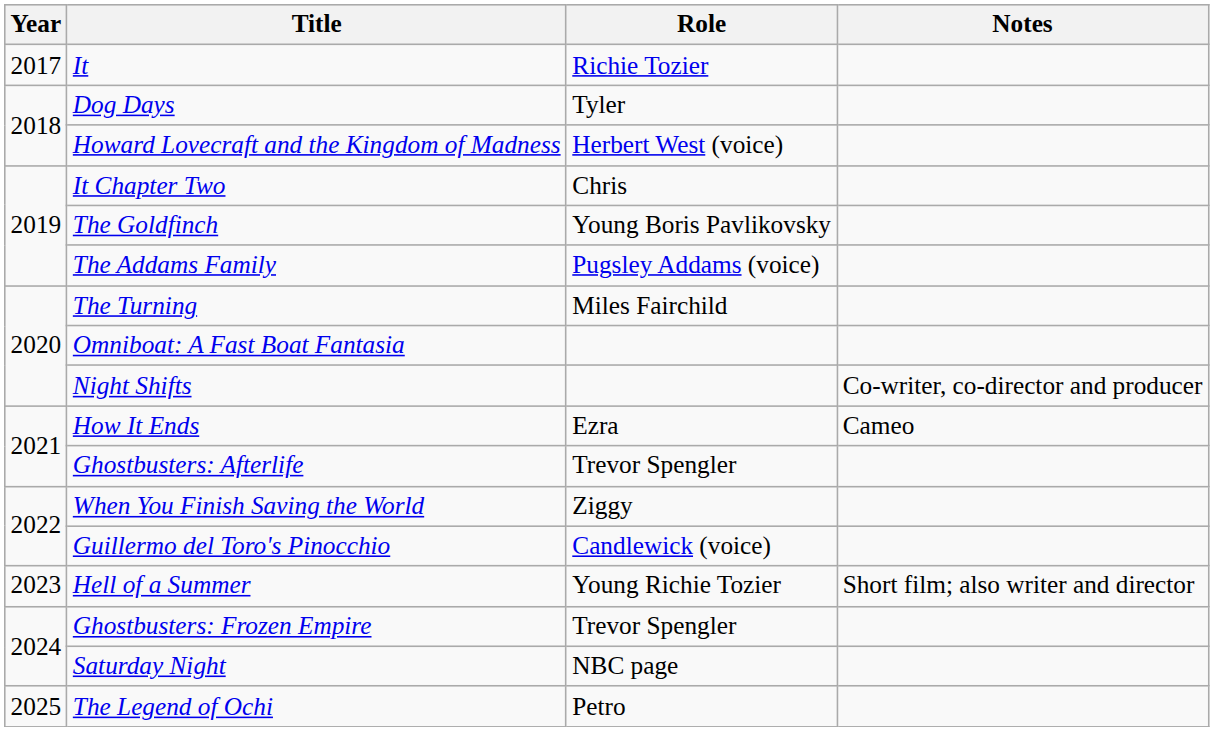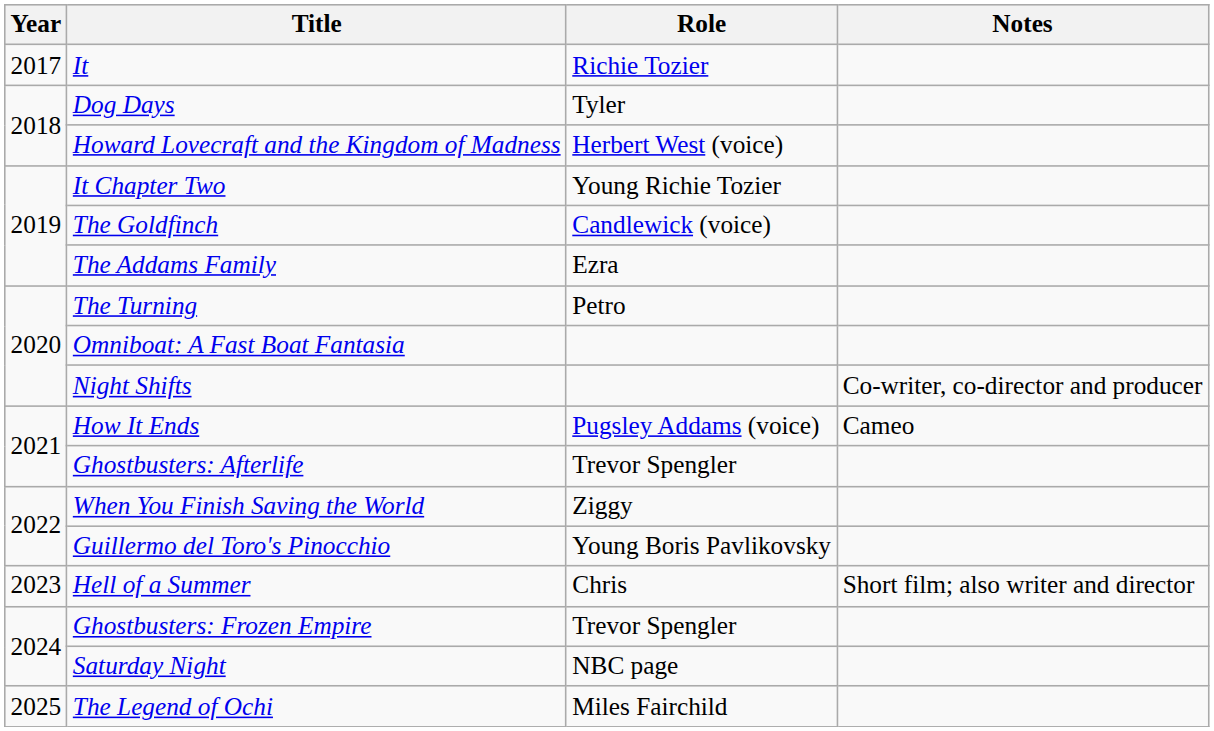It Chapter Two | Role: Chris -> Young Richie Tozier
The Goldfinch | Role: Young Boris Pavlikovsky -> Candlewick (voice)
The Addams Family | Role: Pugsley Addams (voice) -> Ezra
The Turning | Role: Miles Fairchild -> Petro
How It Ends | Role: Ezra -> Pugsley Addams (voice)
Guillermo del Toro's Pinocchio | Role: Candlewick (voice) -> Young Boris Pavlikovsky
Hell of a Summer | Role: Young Richie Tozier -> Chris
The Legend of Ochi | Role: Petro -> Miles Fairchild
